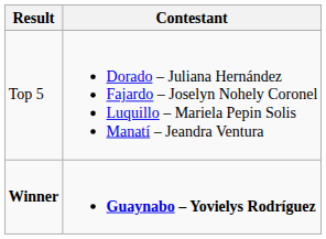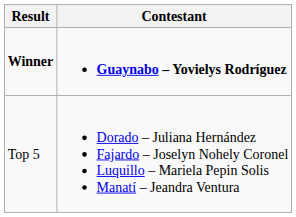rows swapped: Winner <-> Top 5
